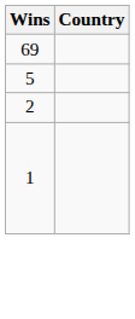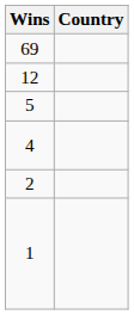+ row: 12
+ row: 4
